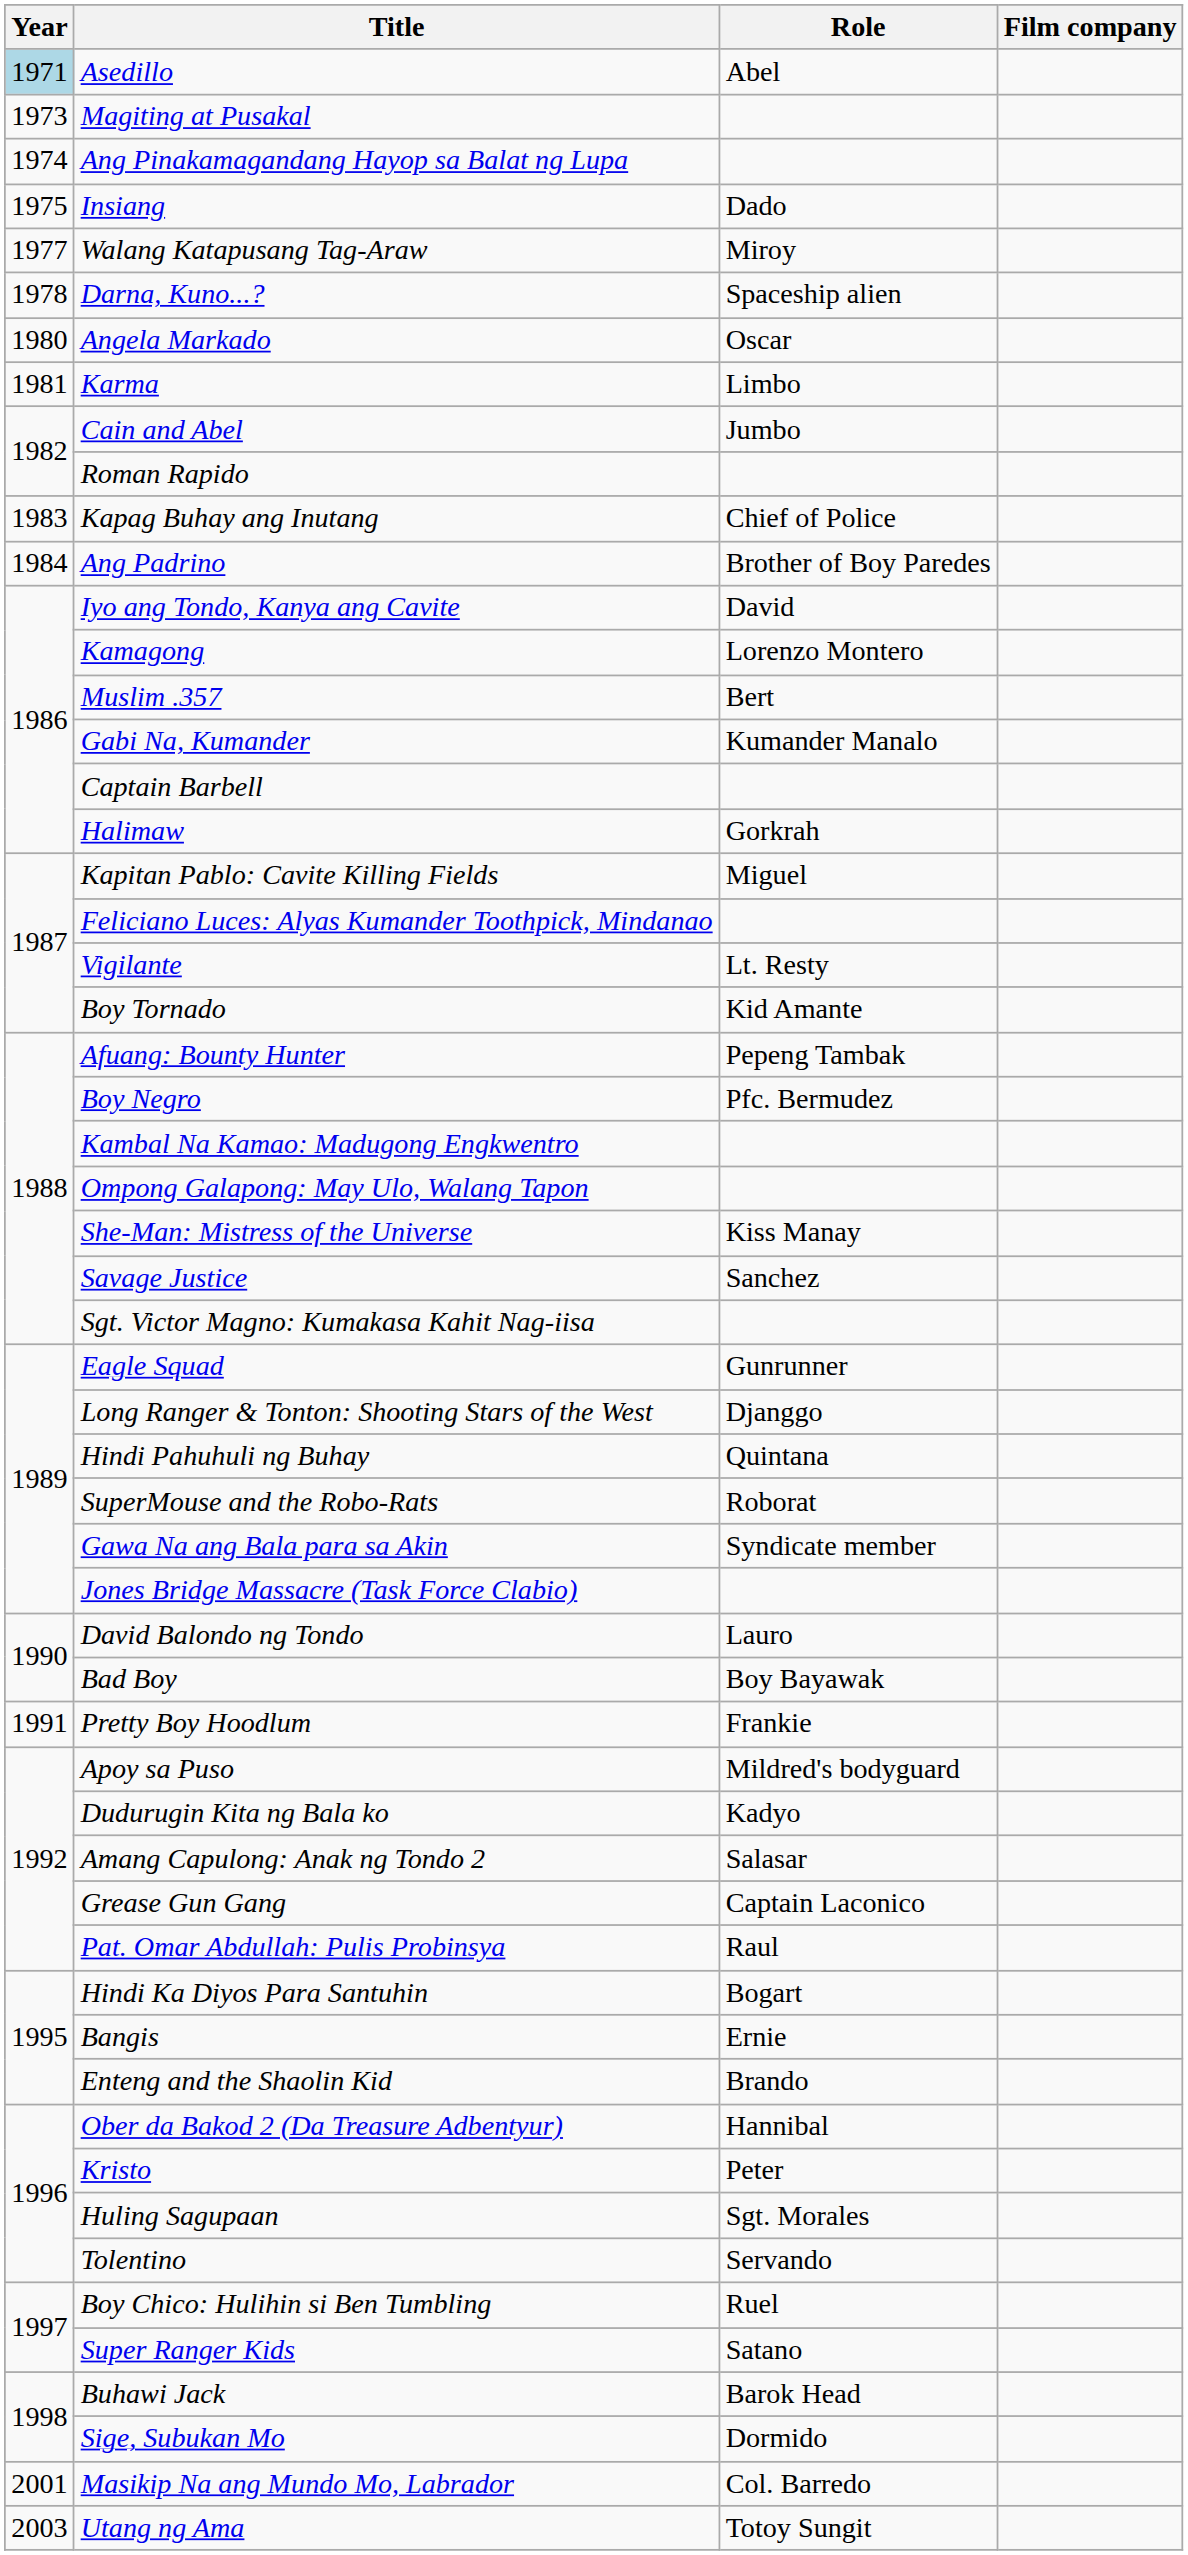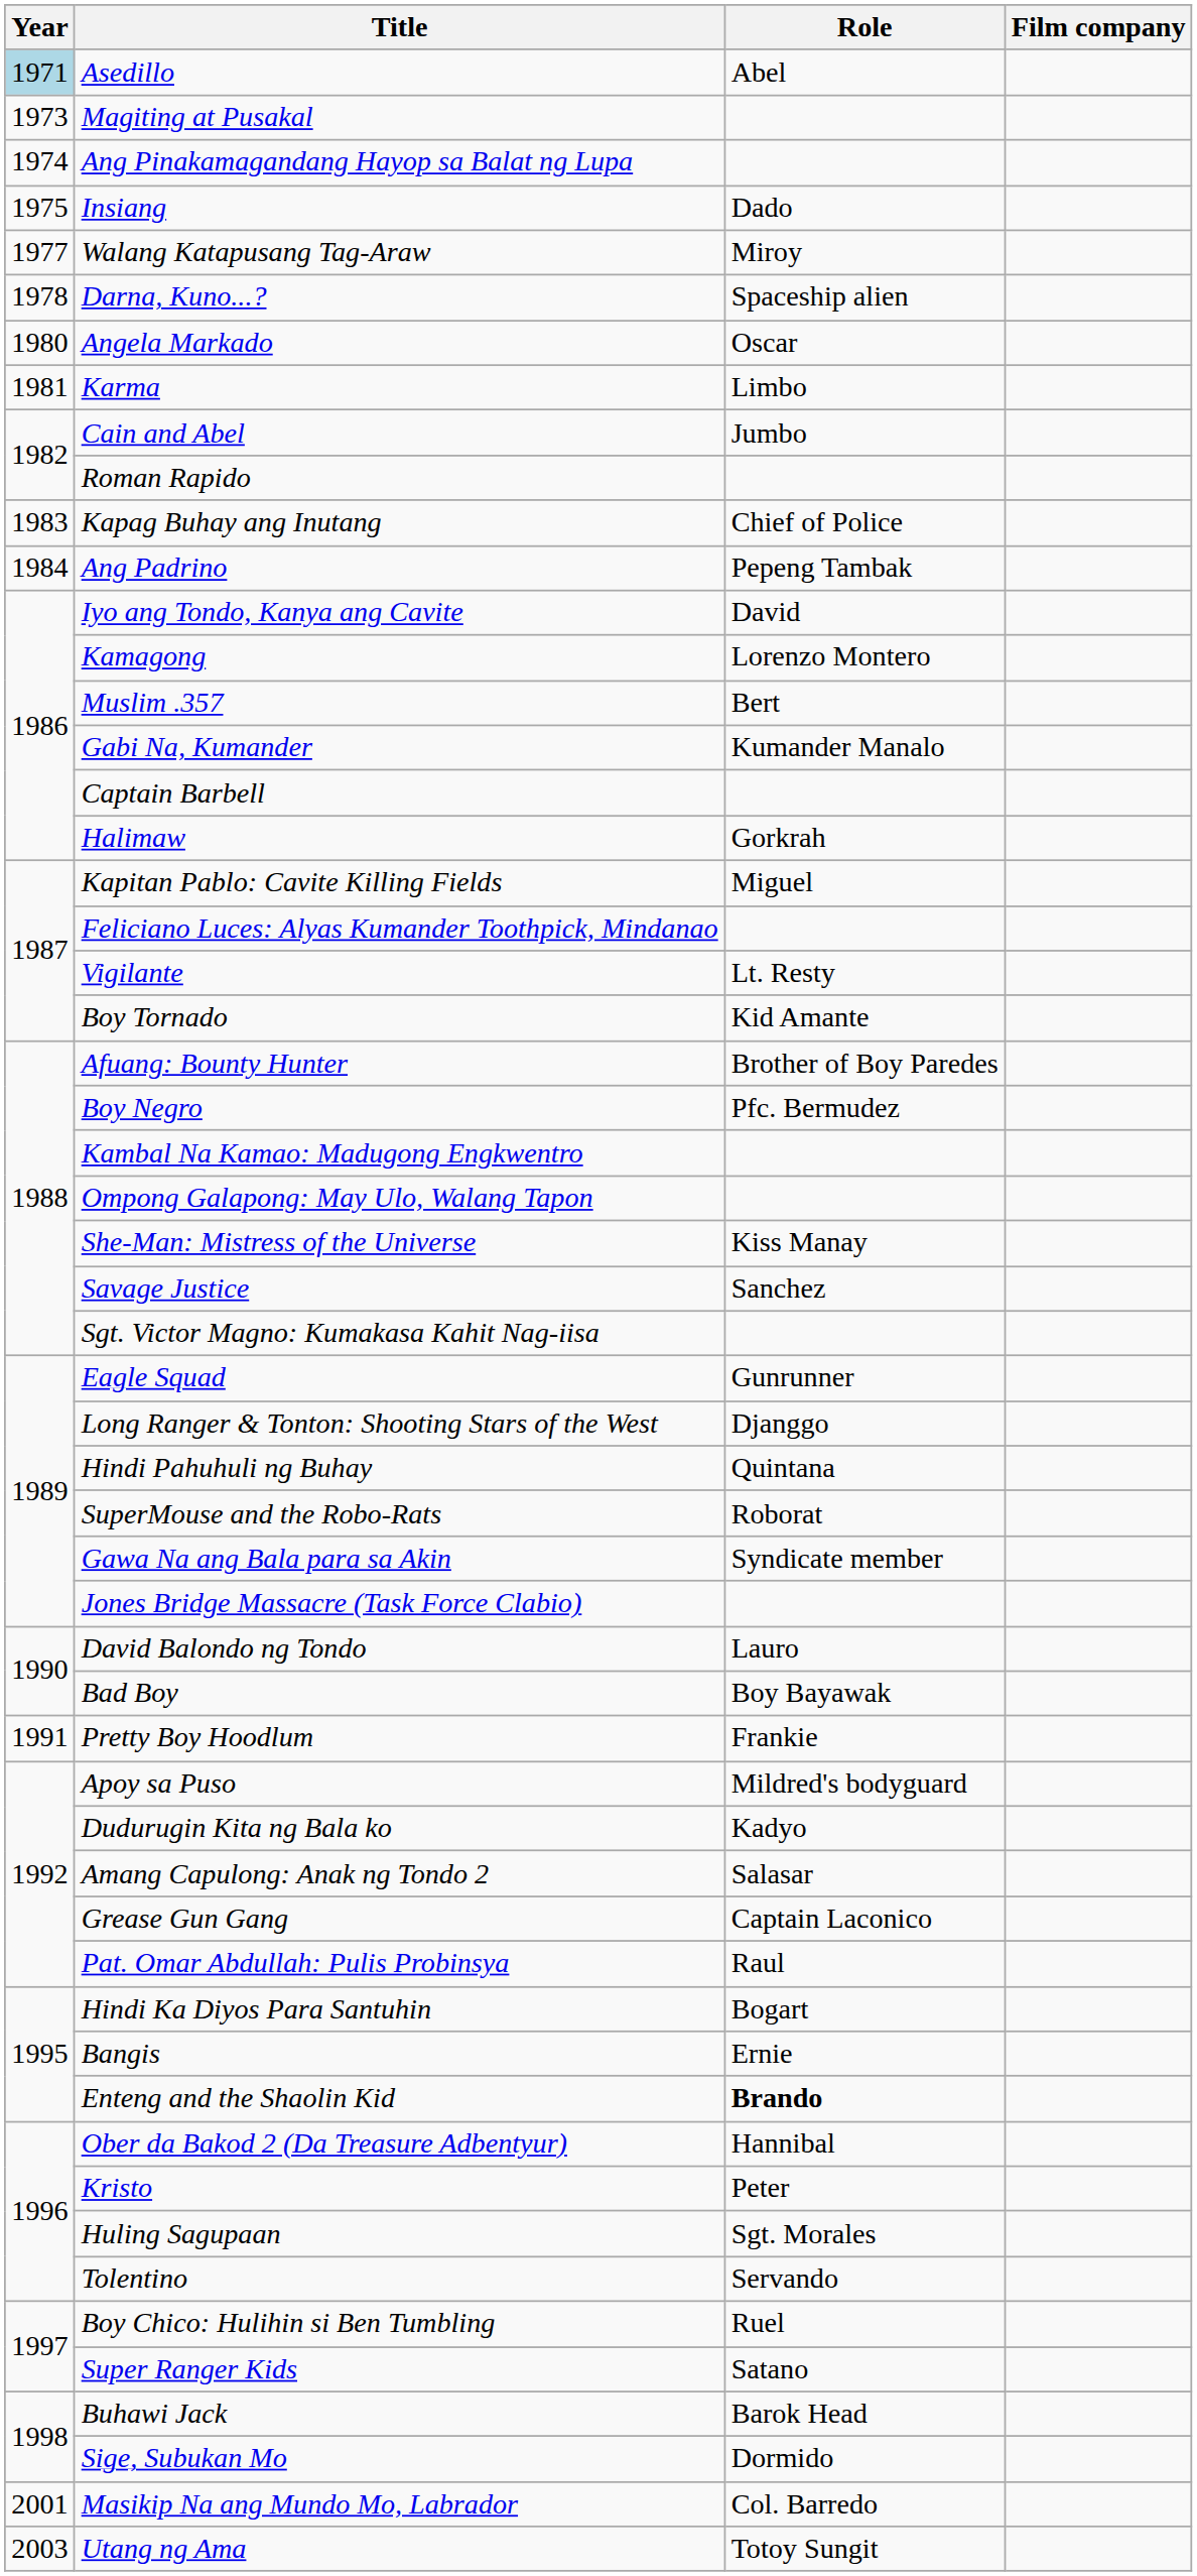Ang Padrino | Role: Brother of Boy Paredes -> Pepeng Tambak
Afuang: Bounty Hunter | Role: Pepeng Tambak -> Brother of Boy Paredes
Enteng and the Shaolin Kid | Role: normal -> bold
